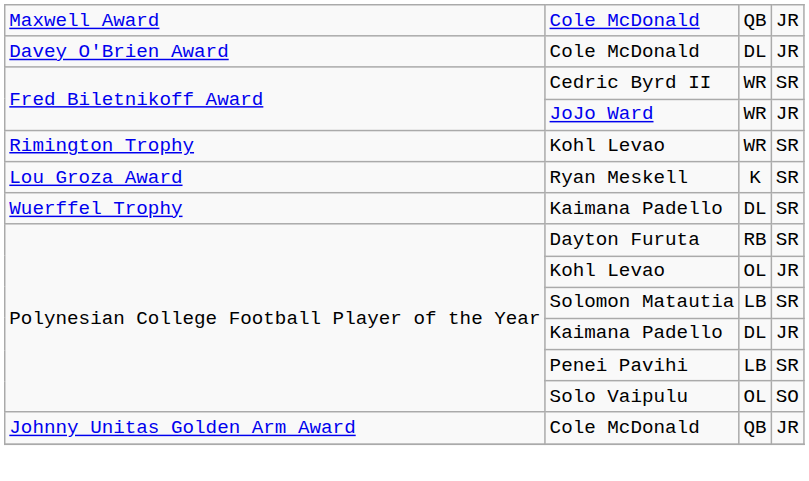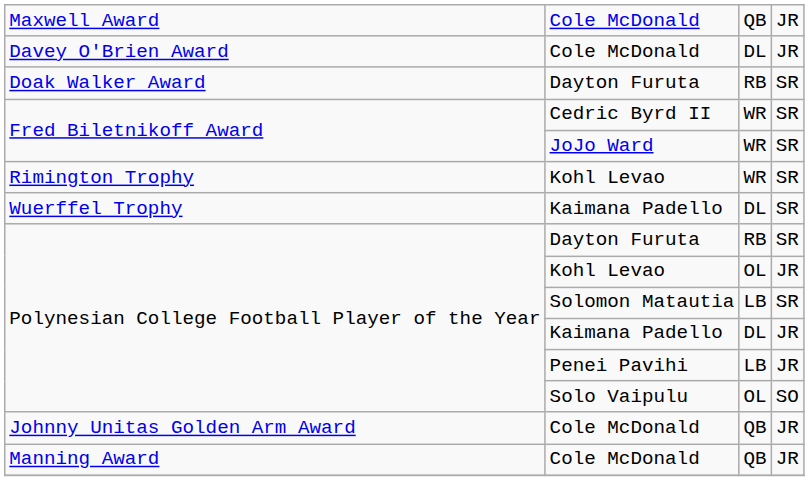+ row: Doak Walker Award | Dayton Furuta | RB | SR
JoJo Ward | column 4: JR -> SR
- row: Lou Groza Award | Ryan Meskell | K | SR
Penei Pavihi | column 4: SR -> JR
+ row: Manning Award | Cole McDonald | QB | JR
